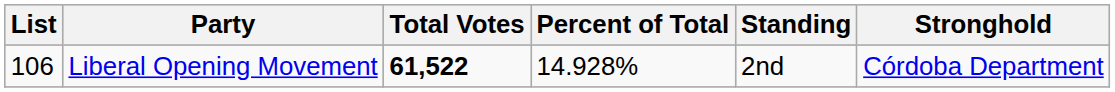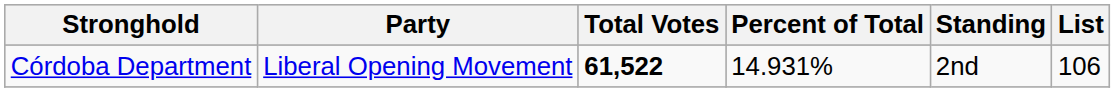columns swapped: List <-> Stronghold
Liberal Opening Movement | Percent of Total: 14.928% -> 14.931%
